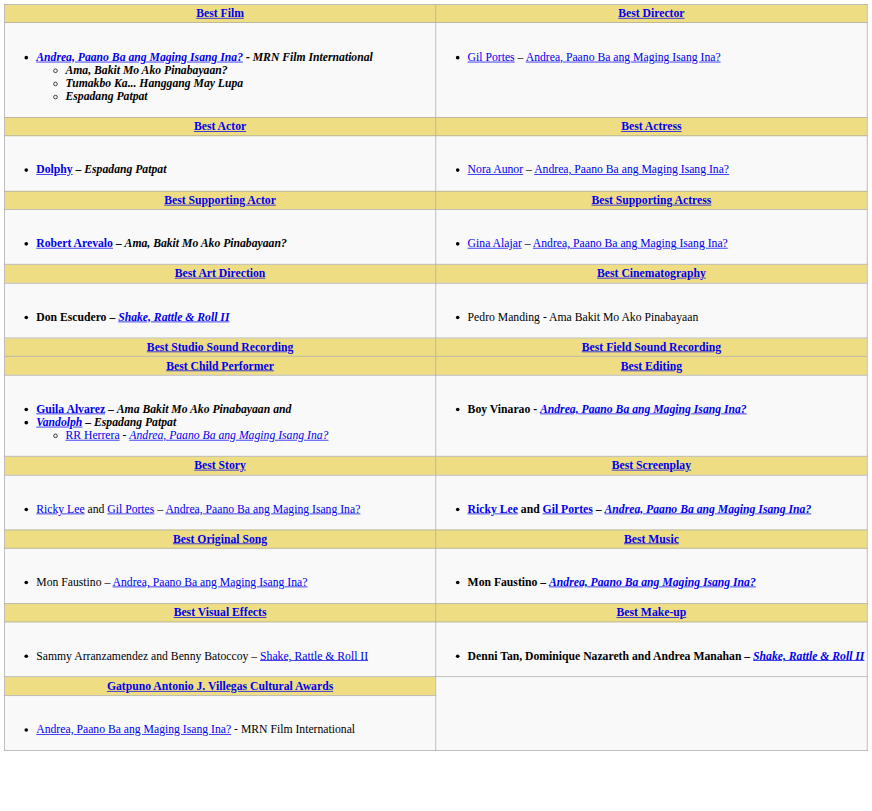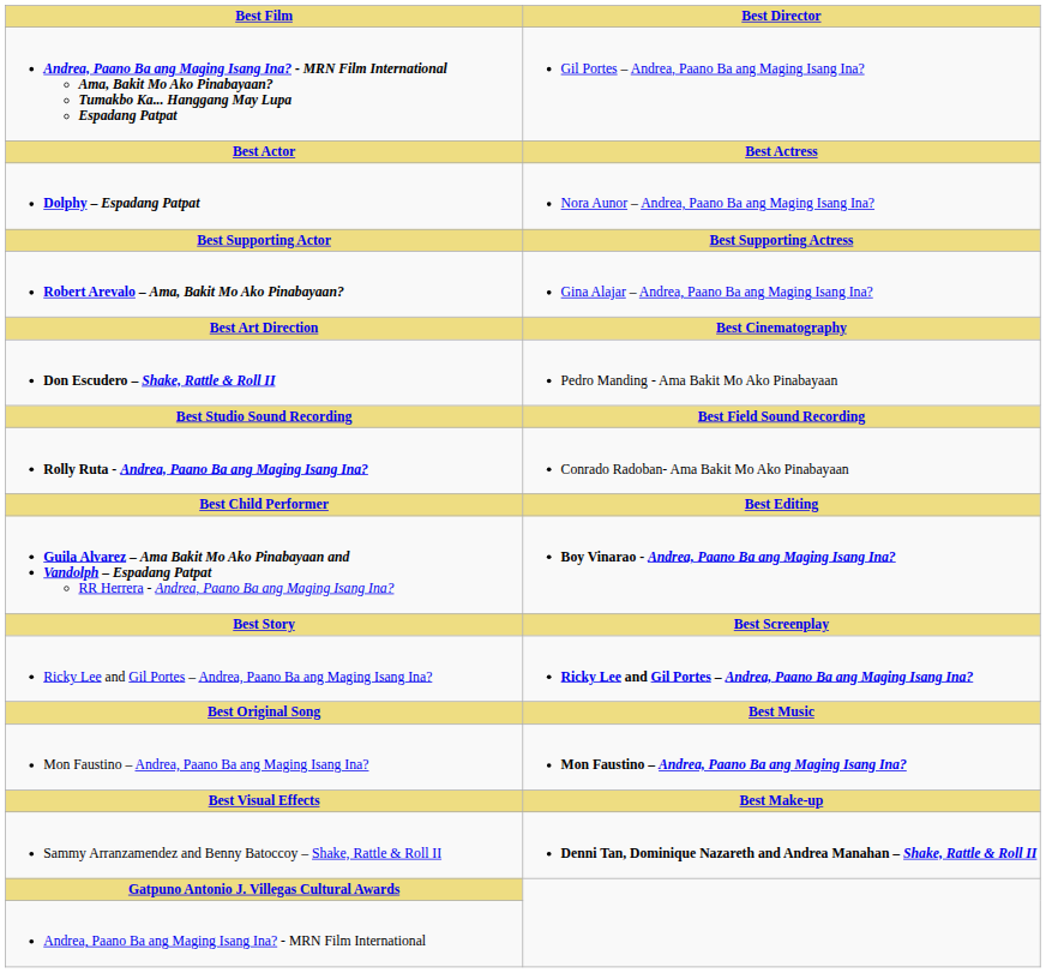+ row: Rolly Ruta - Andrea, Paano Ba ang Maging Isang Ina? | Conrado Radoban- Ama Bakit Mo Ako Pinabayaan
